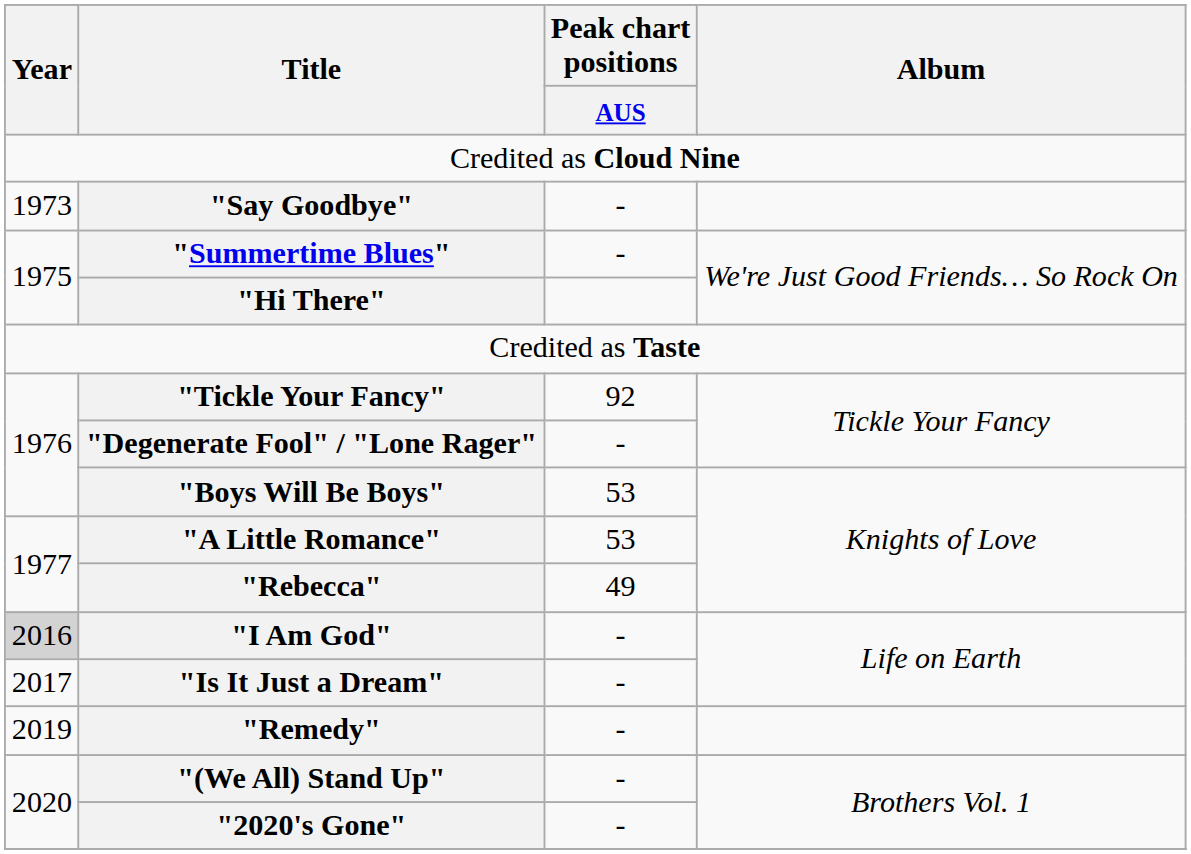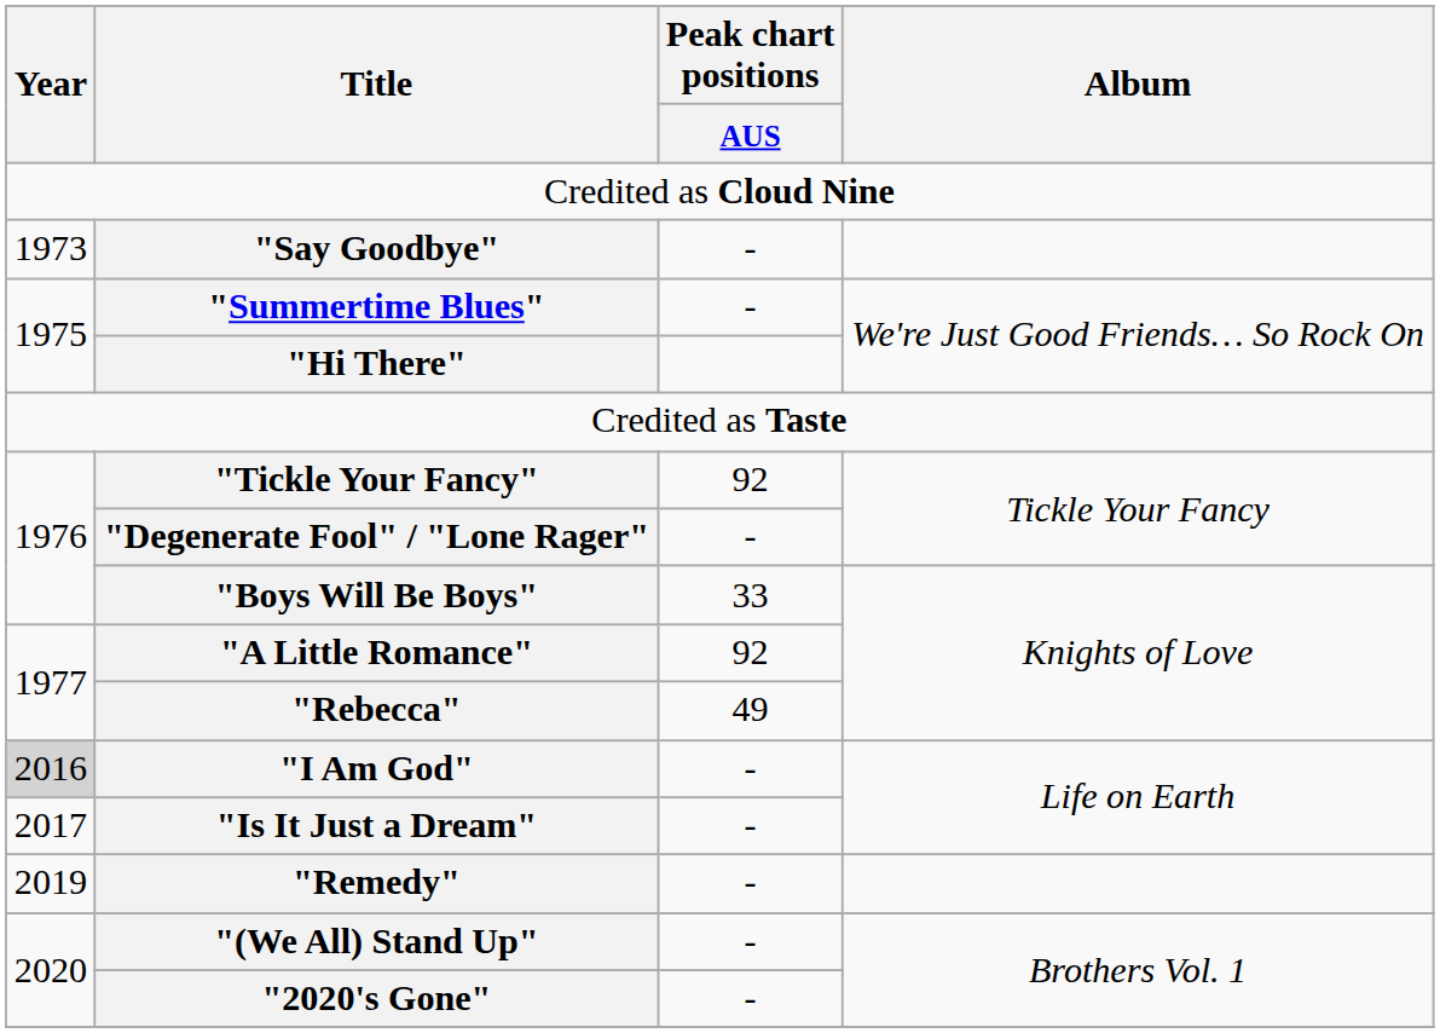"Boys Will Be Boys" | Peak chart positions / AUS: 53 -> 33
"A Little Romance" | Peak chart positions / AUS: 53 -> 92
